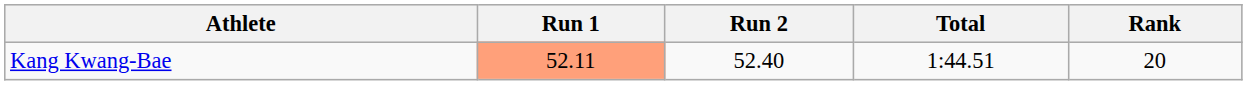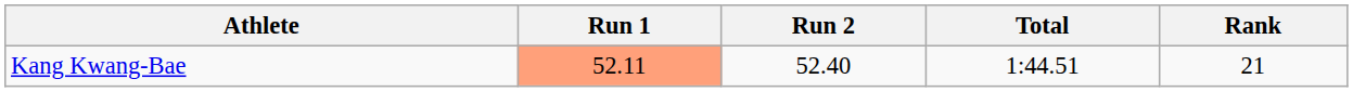Kang Kwang-Bae | Rank: 20 -> 21
